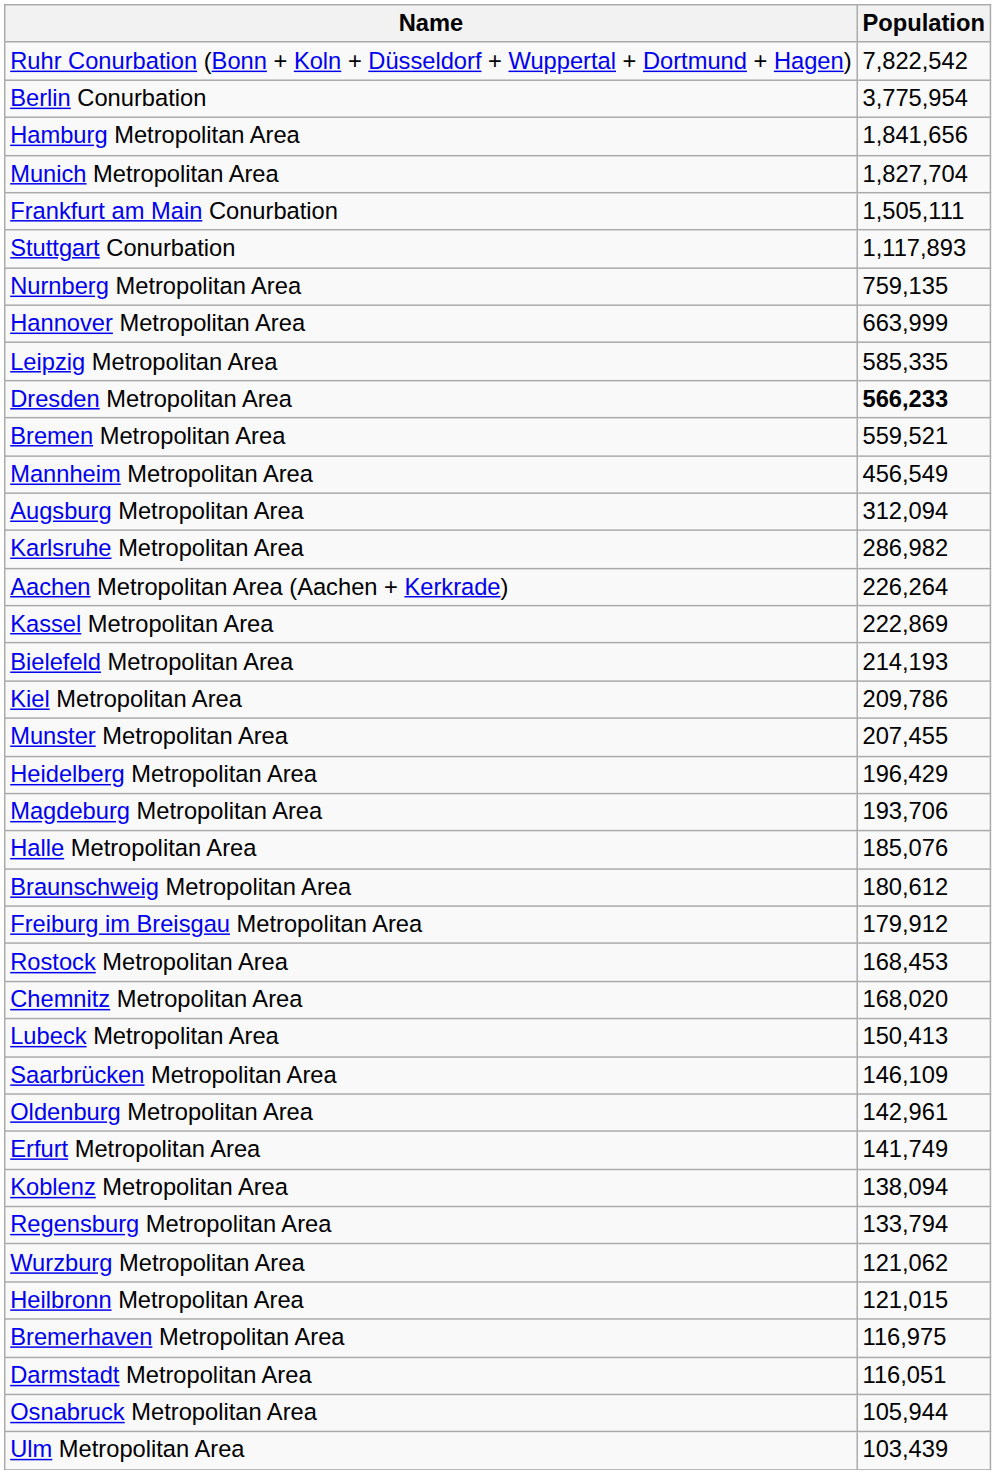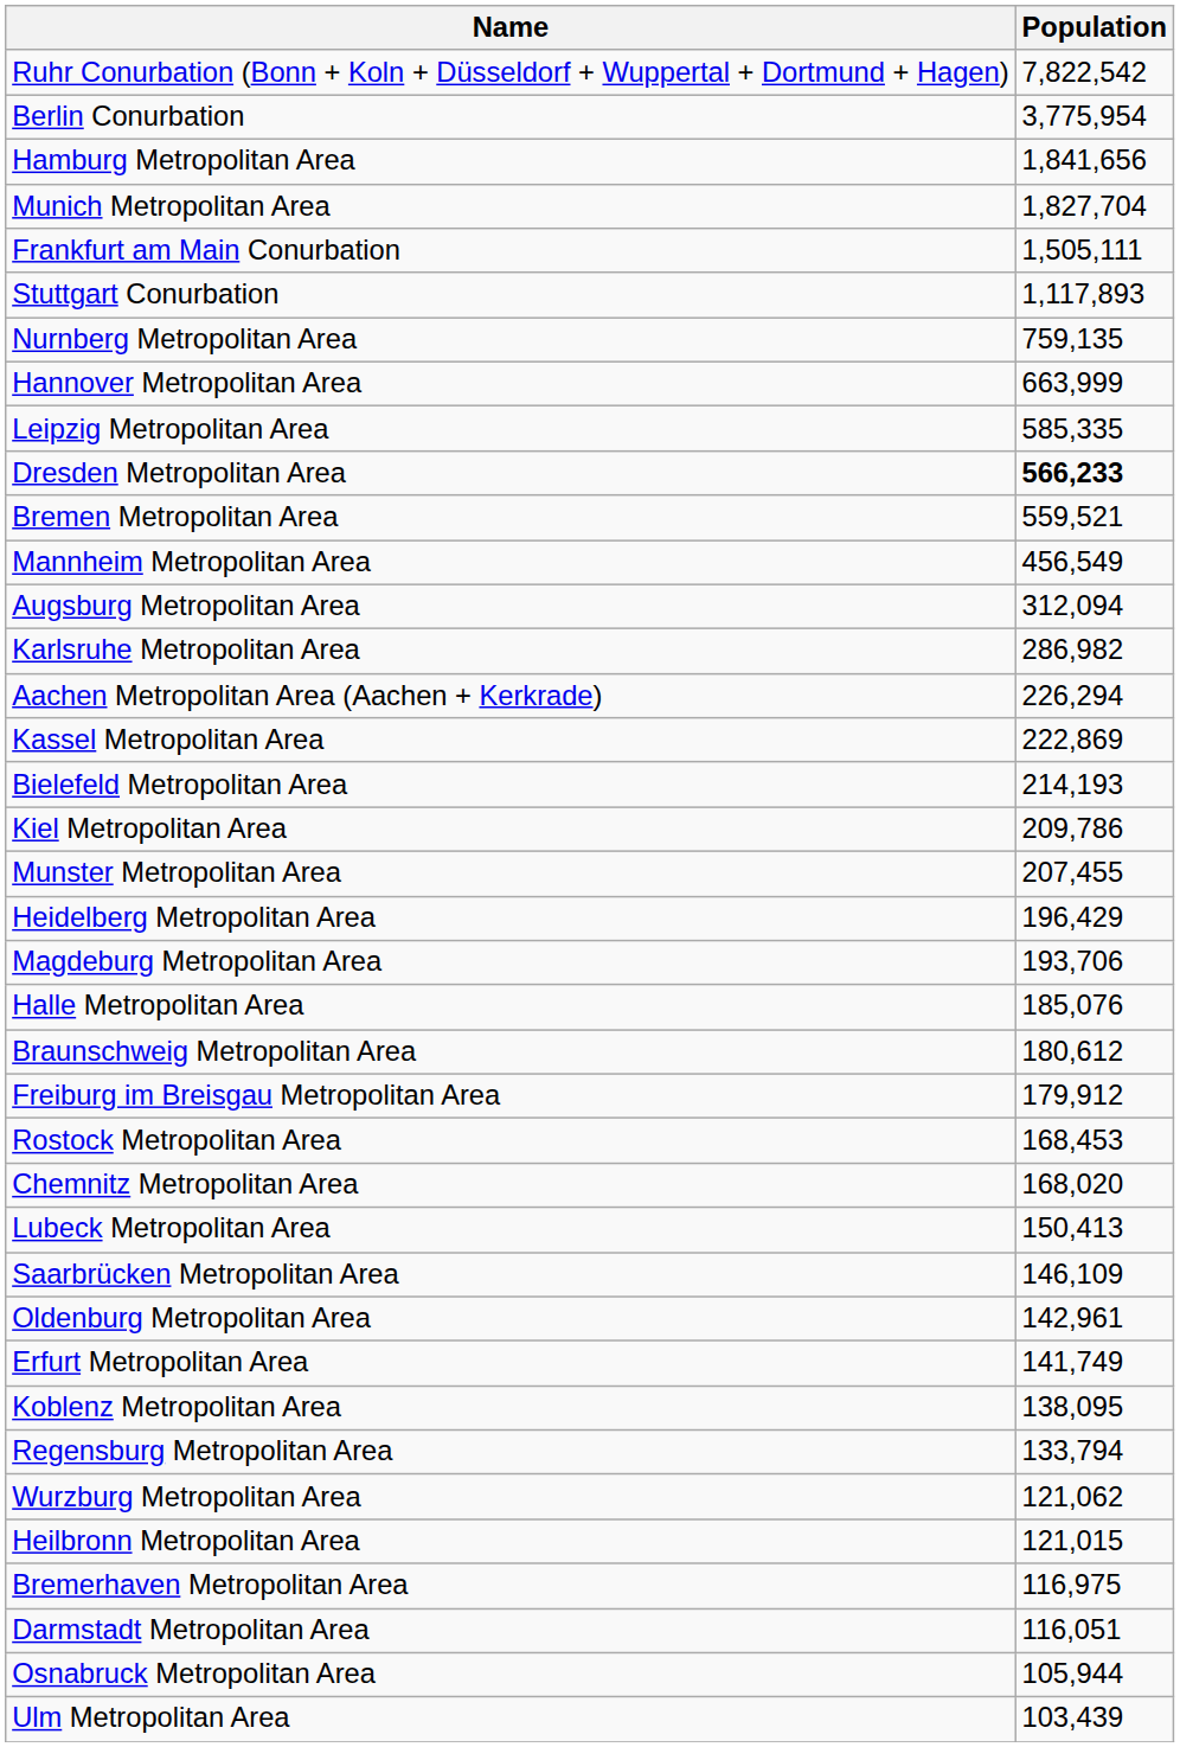Aachen Metropolitan Area (Aachen + Kerkrade) | Population: 226,264 -> 226,294
Koblenz Metropolitan Area | Population: 138,094 -> 138,095
